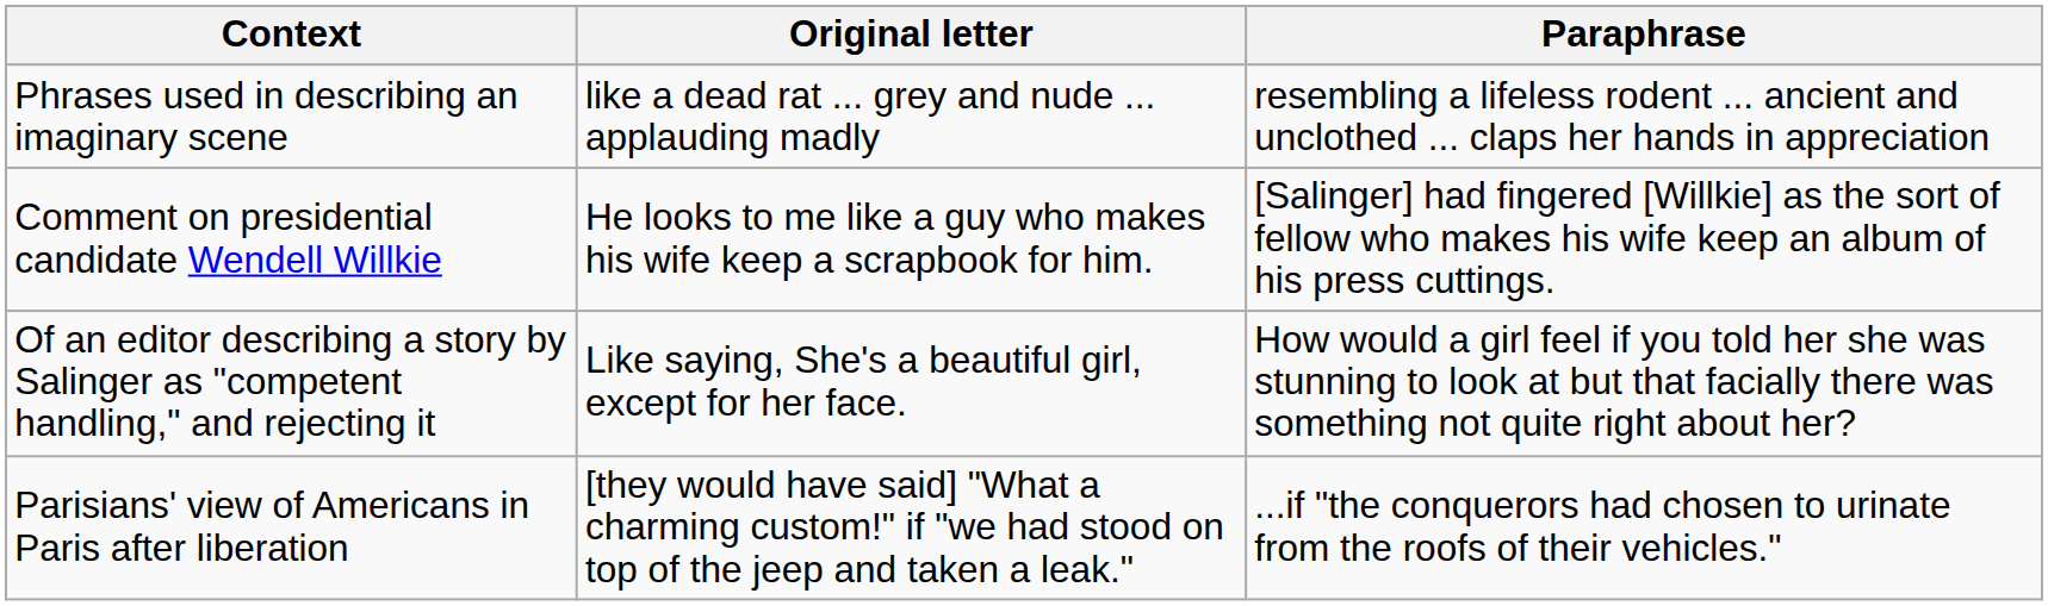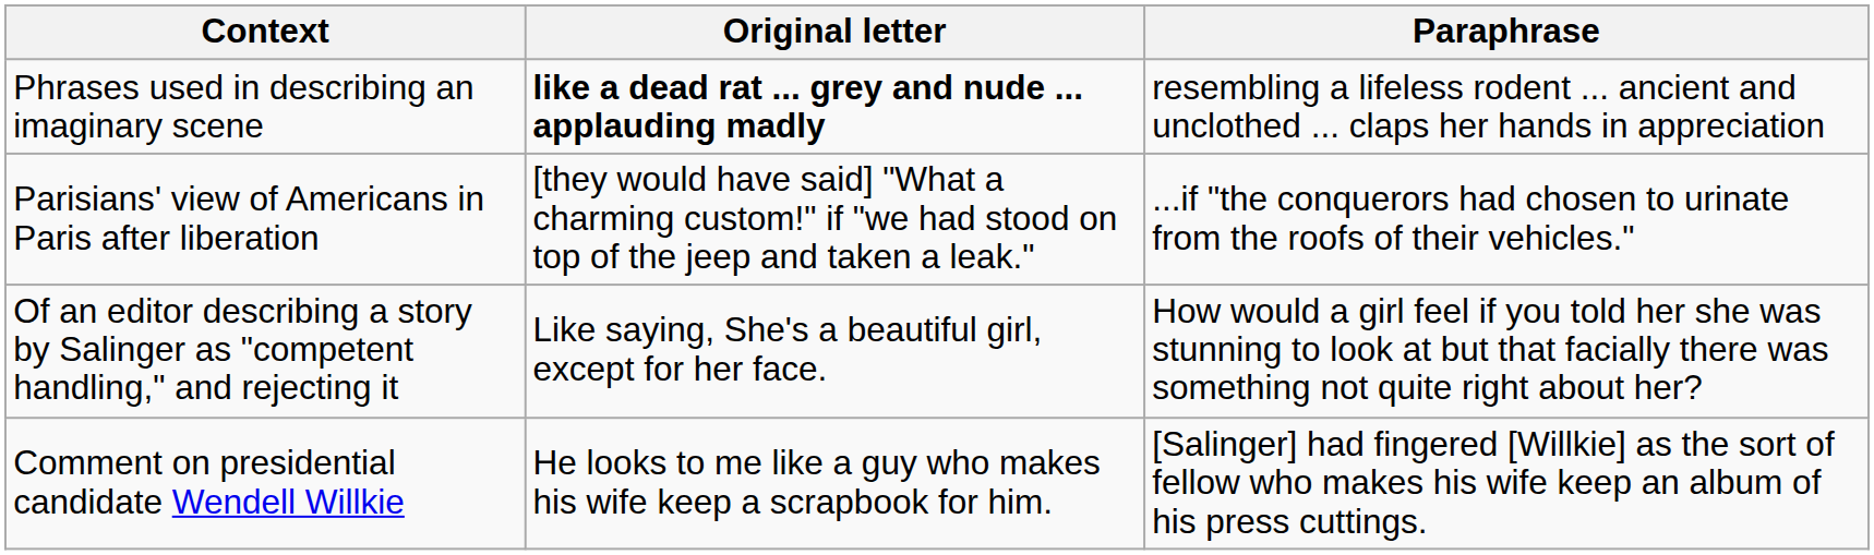Phrases used in describing an imaginary scene | Original letter: normal -> bold
rows swapped: Comment on presidential candidate Wendell Willkie <-> Parisians' view of Americans in Paris after liberation
